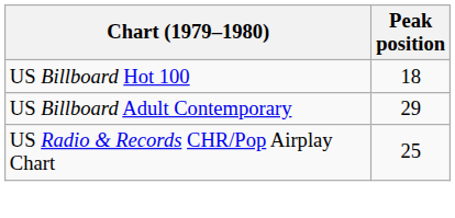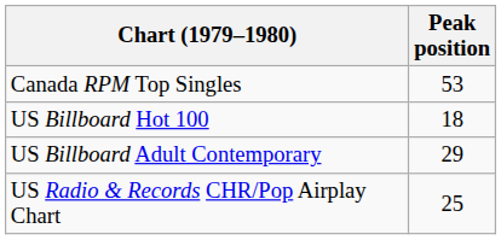+ row: Canada RPM Top Singles | 53
